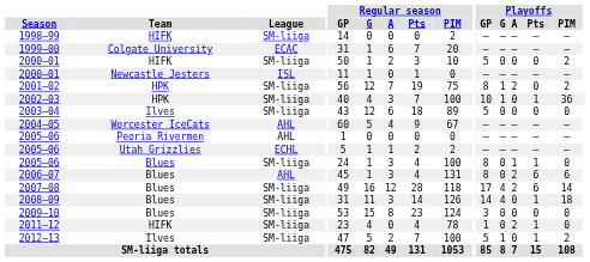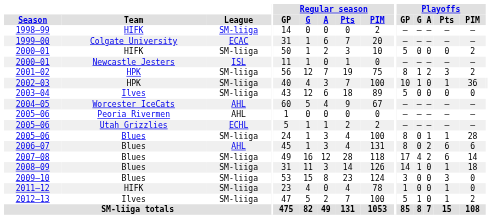2001–02 | Playoffs / Pts: 0 -> 3
2005–06 / Blues | Playoffs / PIM: 0 -> 28
2008–09 | Playoffs / G: 4 -> 1
2009–10 | Playoffs / Pts: 0 -> 3
2011–12 | Playoffs / A: 2 -> 0
